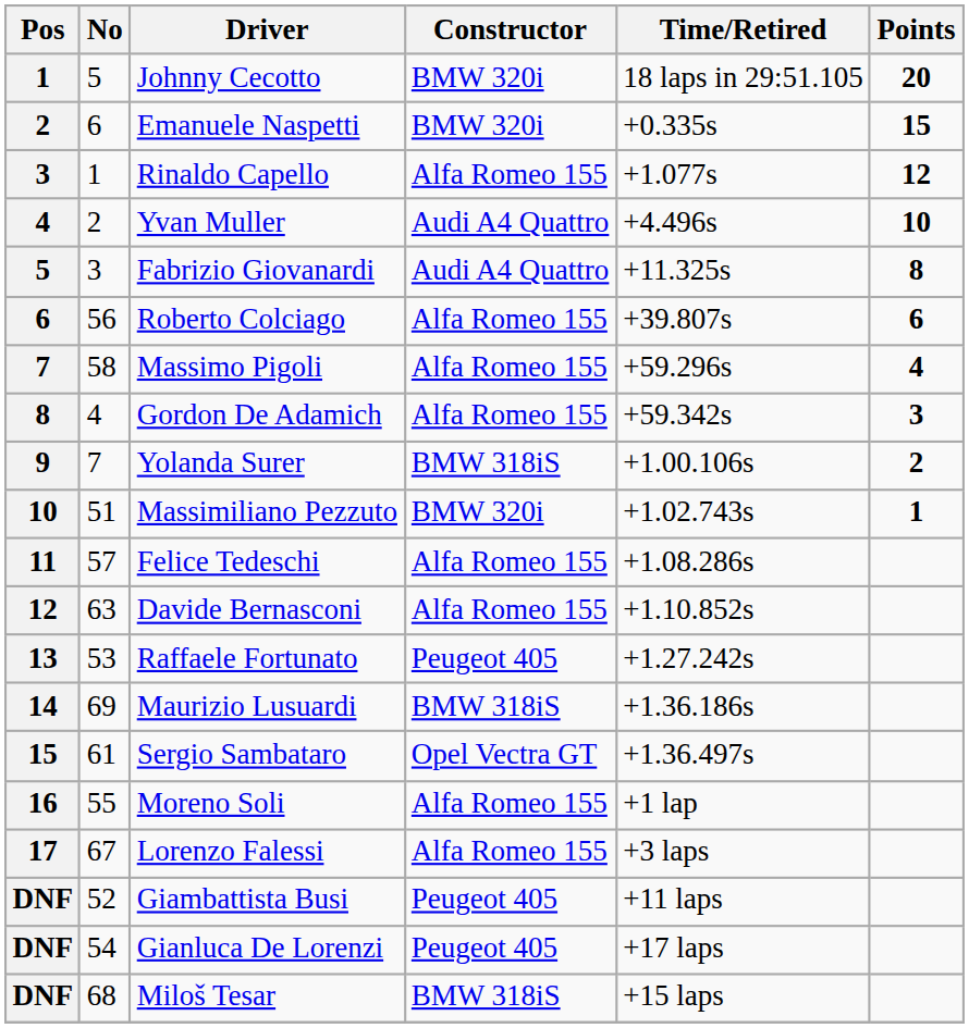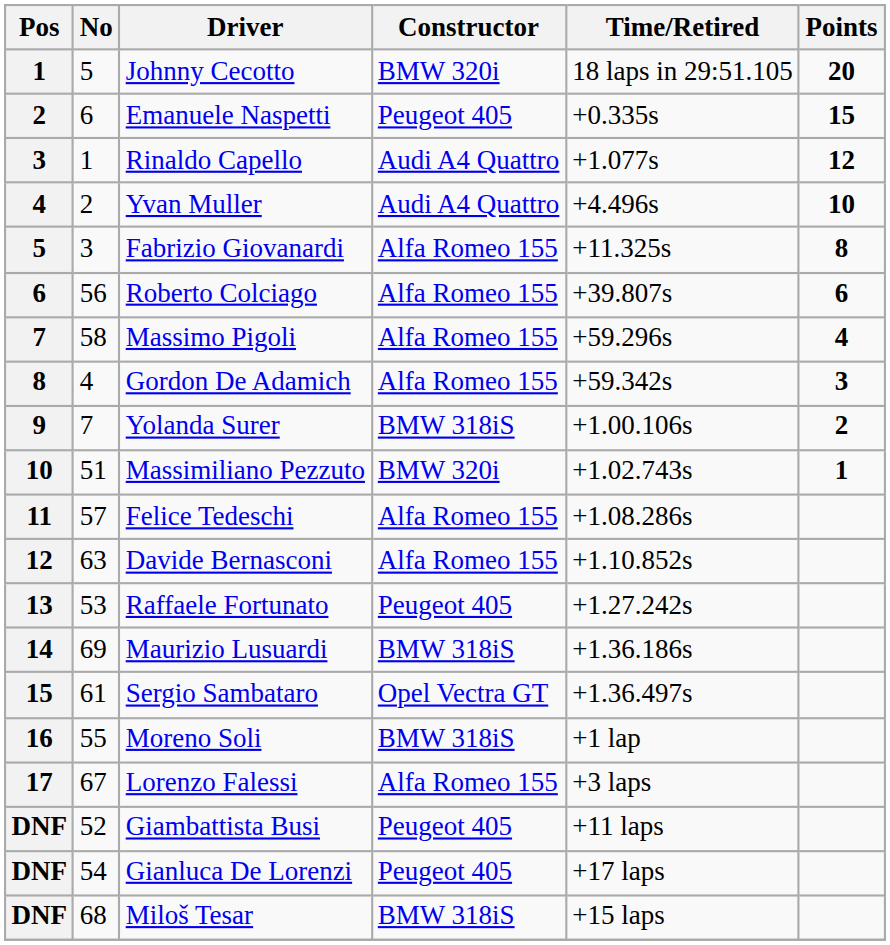Emanuele Naspetti | Constructor: BMW 320i -> Peugeot 405
Rinaldo Capello | Constructor: Alfa Romeo 155 -> Audi A4 Quattro
Fabrizio Giovanardi | Constructor: Audi A4 Quattro -> Alfa Romeo 155
Moreno Soli | Constructor: Alfa Romeo 155 -> BMW 318iS
